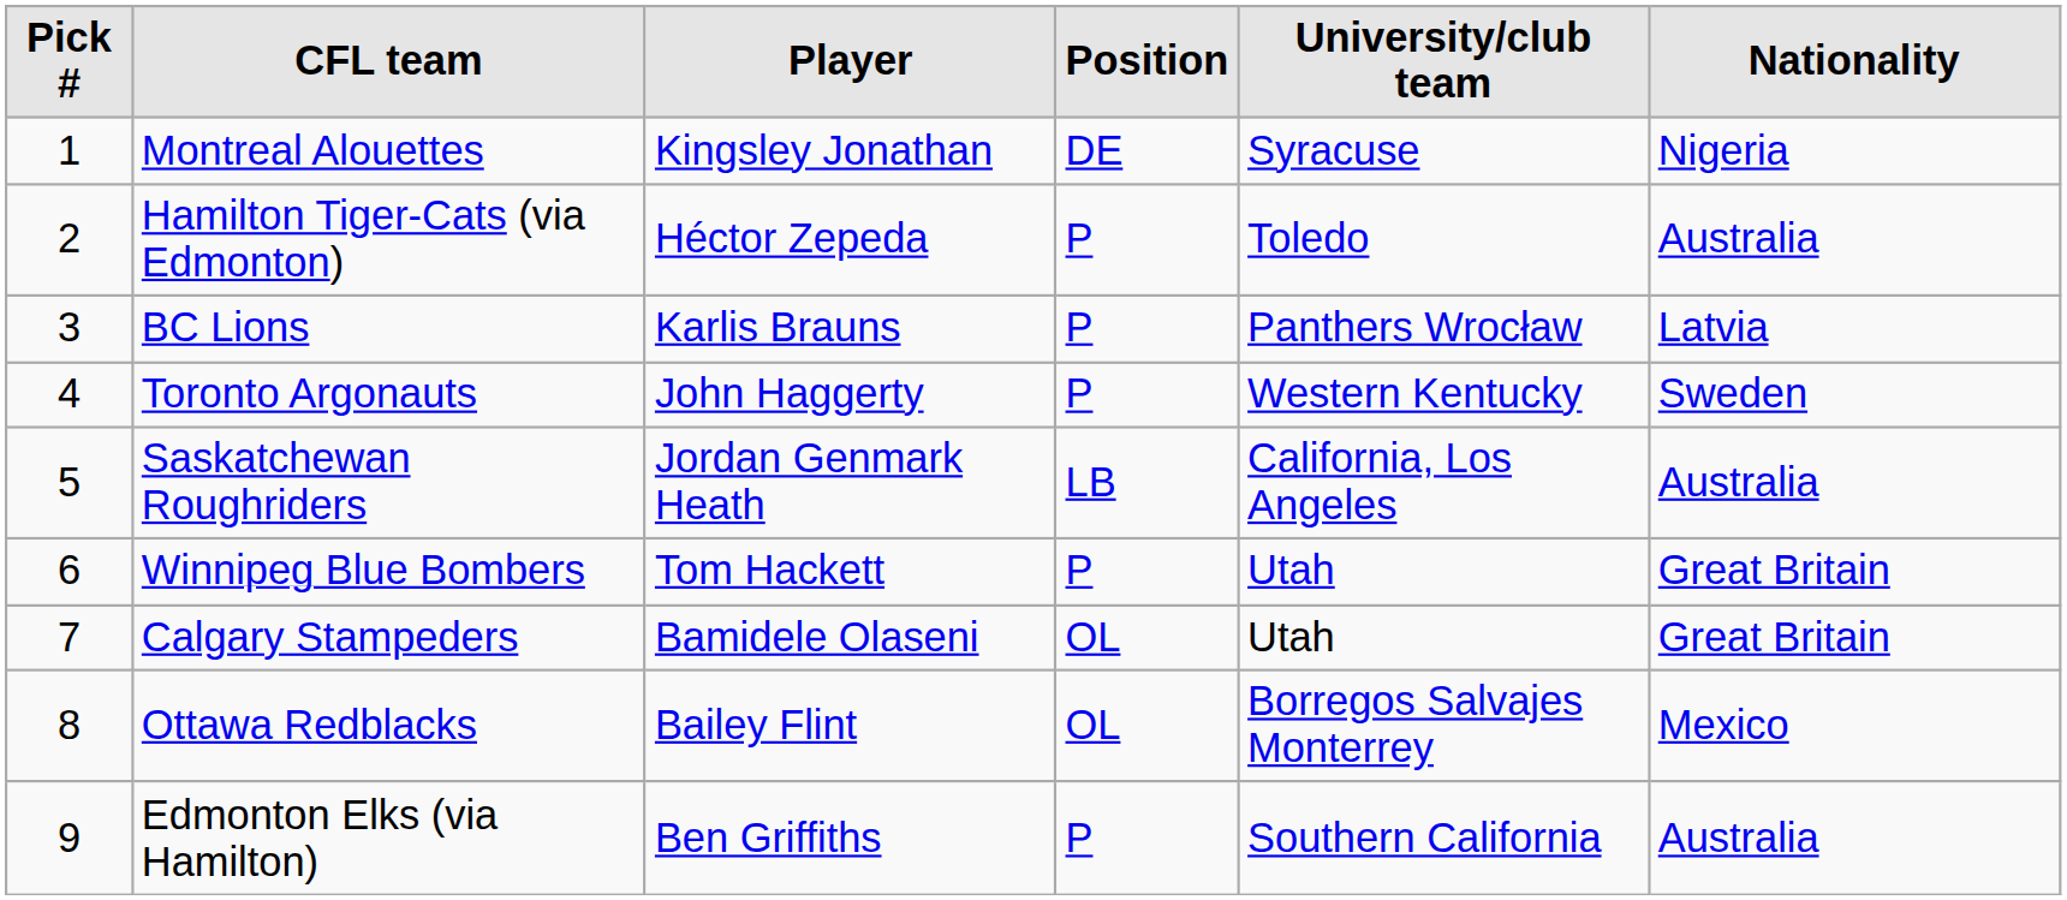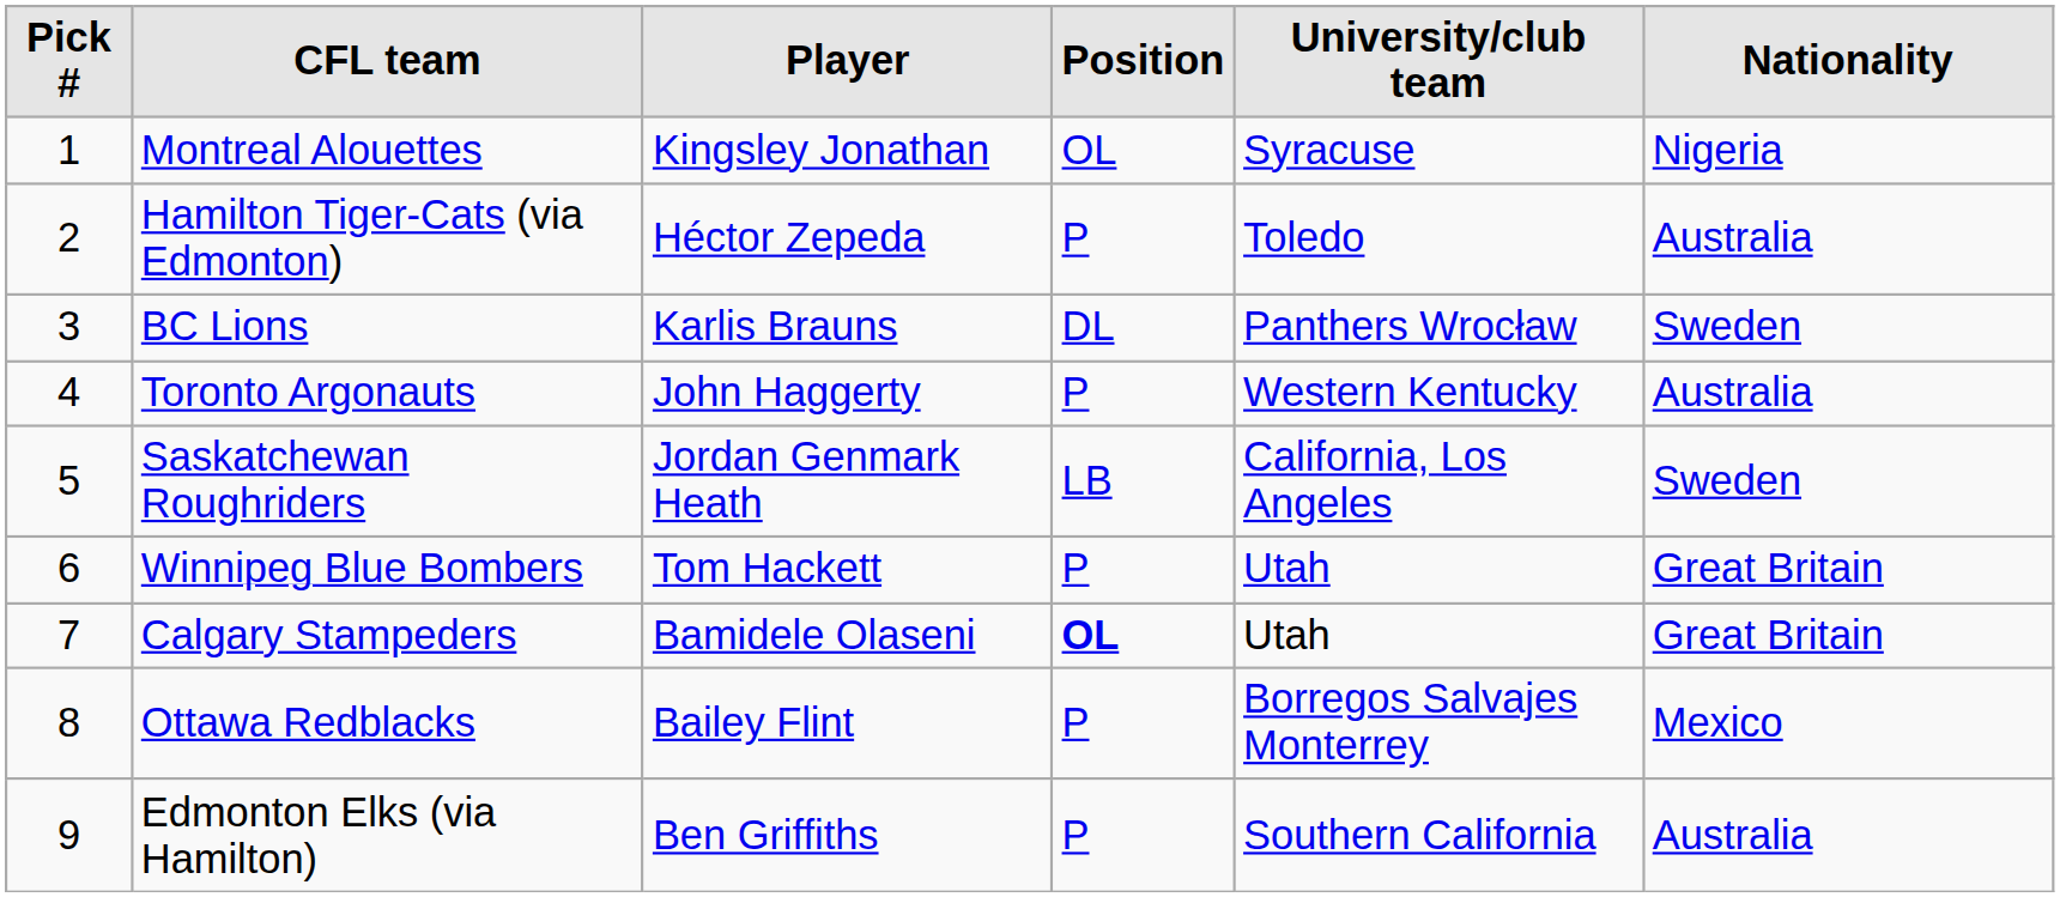Montreal Alouettes | Position: DE -> OL
BC Lions | Position: P -> DL
BC Lions | Nationality: Latvia -> Sweden
Toronto Argonauts | Nationality: Sweden -> Australia
Saskatchewan Roughriders | Nationality: Australia -> Sweden
Calgary Stampeders | Position: normal -> bold
Ottawa Redblacks | Position: OL -> P
